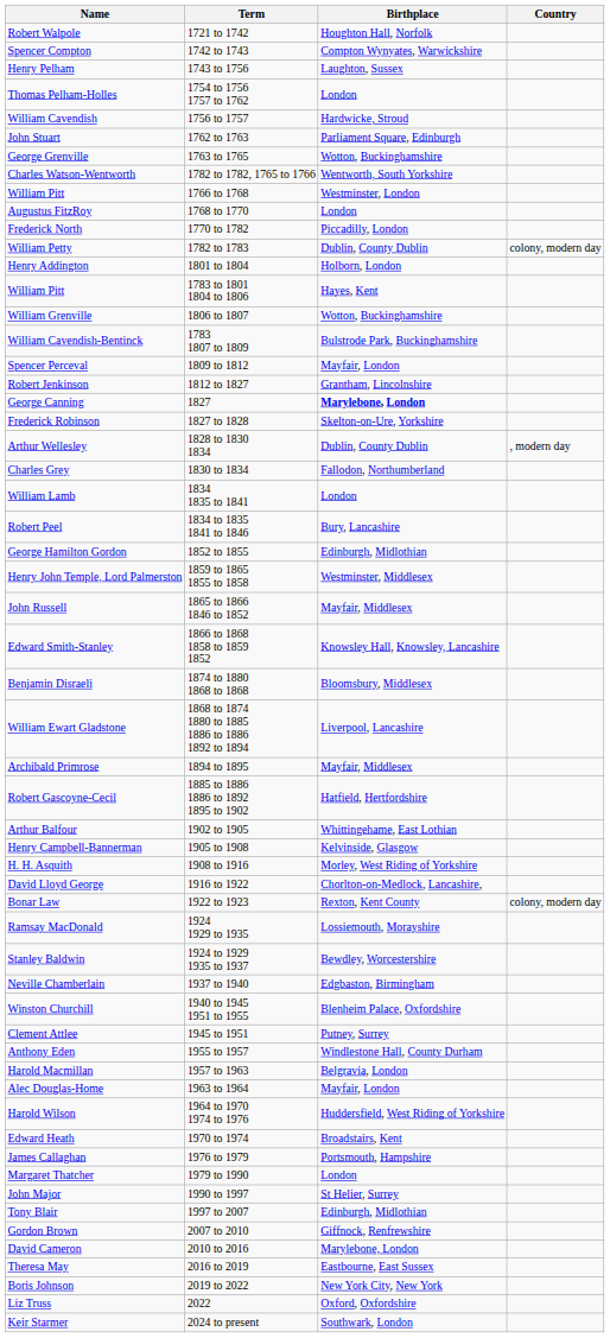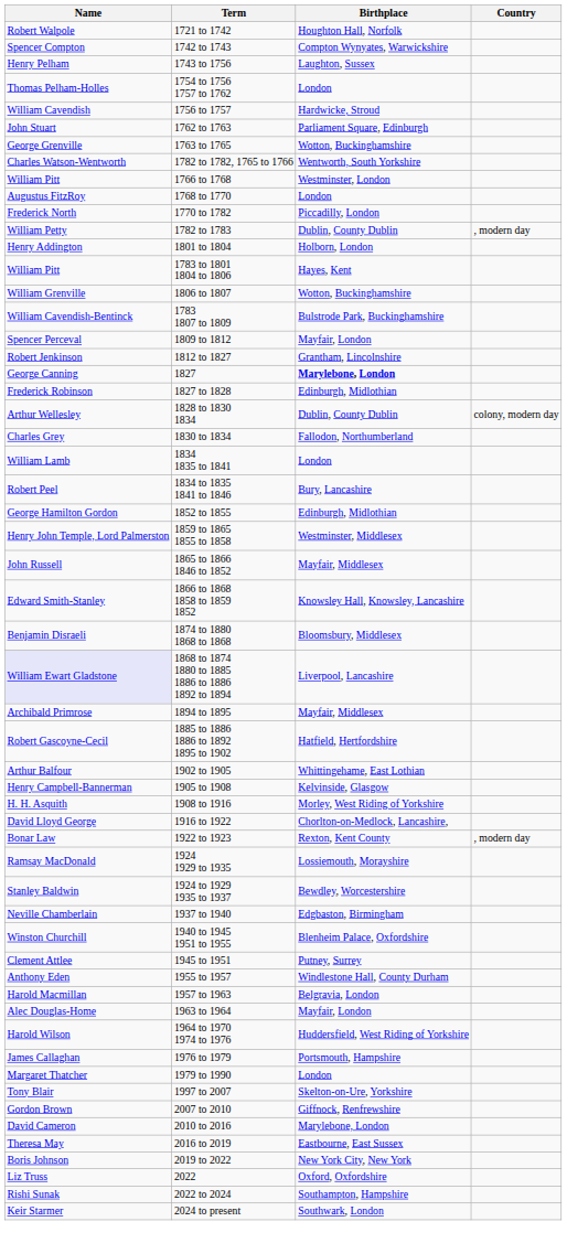1782 to 1783 | Country: colony, modern day -> , modern day
1827 to 1828 | Birthplace: Skelton-on-Ure, Yorkshire -> Edinburgh, Midlothian
1828 to 1830 1834 | Country: , modern day -> colony, modern day
1868 to 1874 1880 to 1885 1886 to 1886 1892 to 1894 | Name: no background -> lavender background
1922 to 1923 | Country: colony, modern day -> , modern day
- row: Edward Heath | 1970 to 1974 | Broadstairs, Kent
- row: John Major | 1990 to 1997 | St Helier, Surrey
1997 to 2007 | Birthplace: Edinburgh, Midlothian -> Skelton-on-Ure, Yorkshire
+ row: Rishi Sunak | 2022 to 2024 | Southampton, Hampshire
